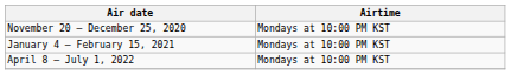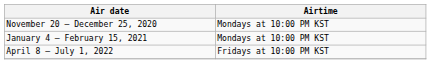April 8 – July 1, 2022 | Airtime: Mondays at 10:00 PM KST -> Fridays at 10:00 PM KST
